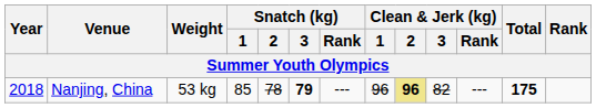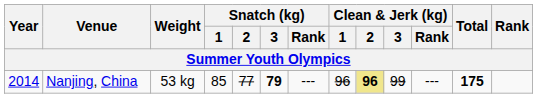Nanjing, China | Year: 2018 -> 2014
Nanjing, China | Snatch (kg) / 2: 78 -> 77
Nanjing, China | Clean & Jerk (kg) / 3: 82 -> 99
